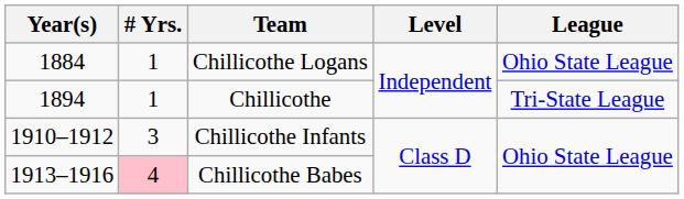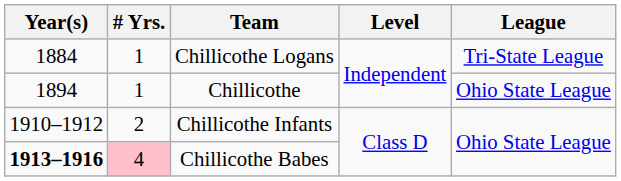Chillicothe Logans | League: Ohio State League -> Tri-State League
Chillicothe | League: Tri-State League -> Ohio State League
Chillicothe Infants | # Yrs.: 3 -> 2
Chillicothe Babes | Year(s): normal -> bold
